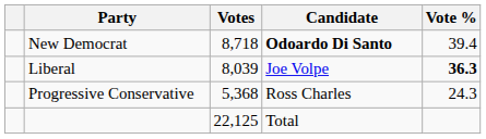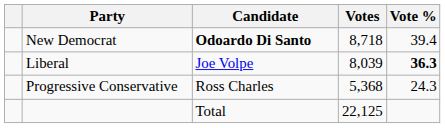columns swapped: Candidate <-> Votes
